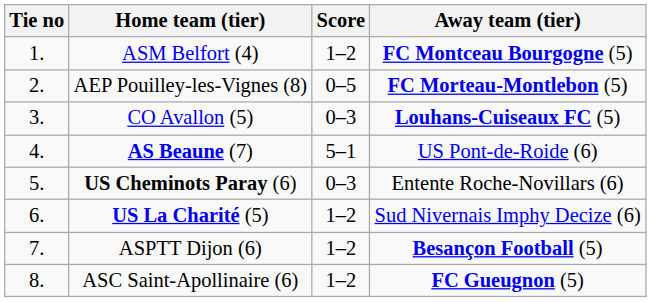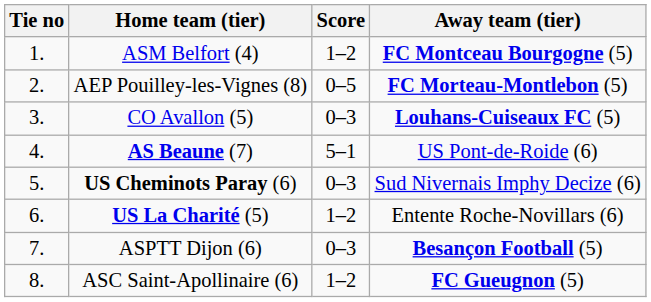US Cheminots Paray (6) | Away team (tier): Entente Roche-Novillars (6) -> Sud Nivernais Imphy Decize (6)
US La Charité (5) | Away team (tier): Sud Nivernais Imphy Decize (6) -> Entente Roche-Novillars (6)
ASPTT Dijon (6) | Score: 1–2 -> 0–3
